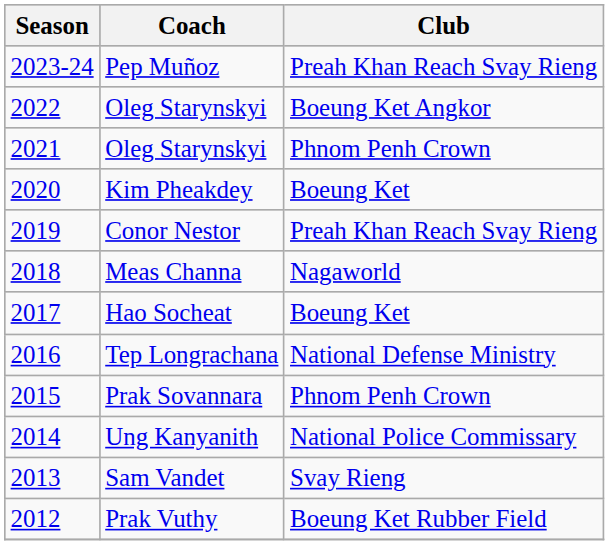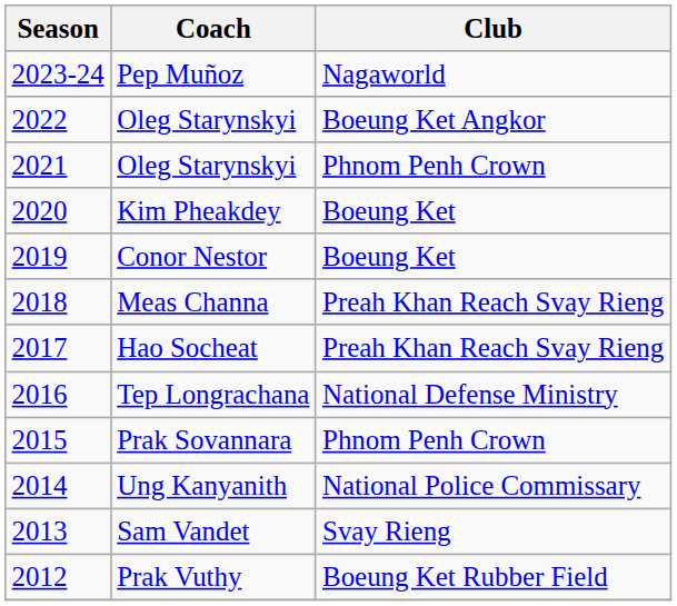Pep Muñoz | Club: Preah Khan Reach Svay Rieng -> Nagaworld
Conor Nestor | Club: Preah Khan Reach Svay Rieng -> Boeung Ket
Meas Channa | Club: Nagaworld -> Preah Khan Reach Svay Rieng
Hao Socheat | Club: Boeung Ket -> Preah Khan Reach Svay Rieng
